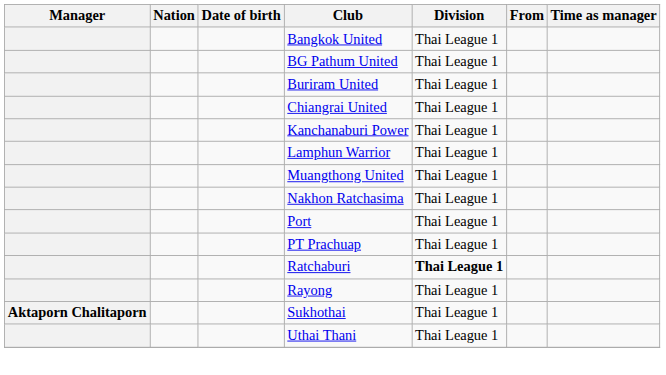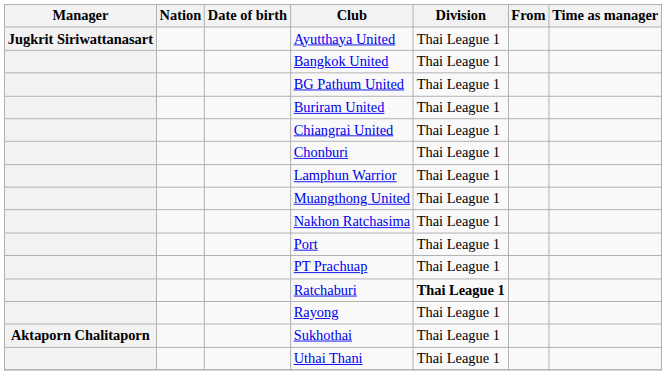+ row: Jugkrit Siriwattanasart | Ayutthaya United | Thai League 1
+ row: Chonburi | Thai League 1
- row: Kanchanaburi Power | Thai League 1
